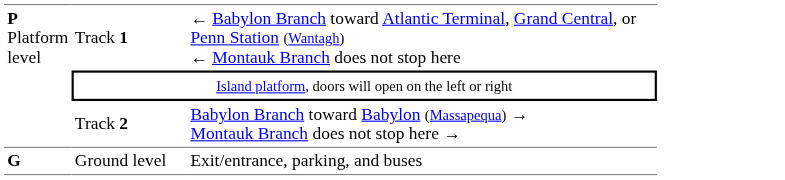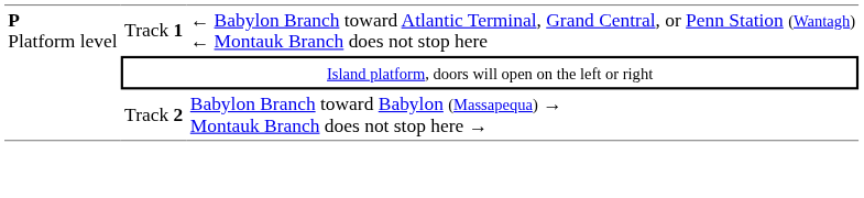- row: G | Ground level | Exit/entrance, parking, and buses
